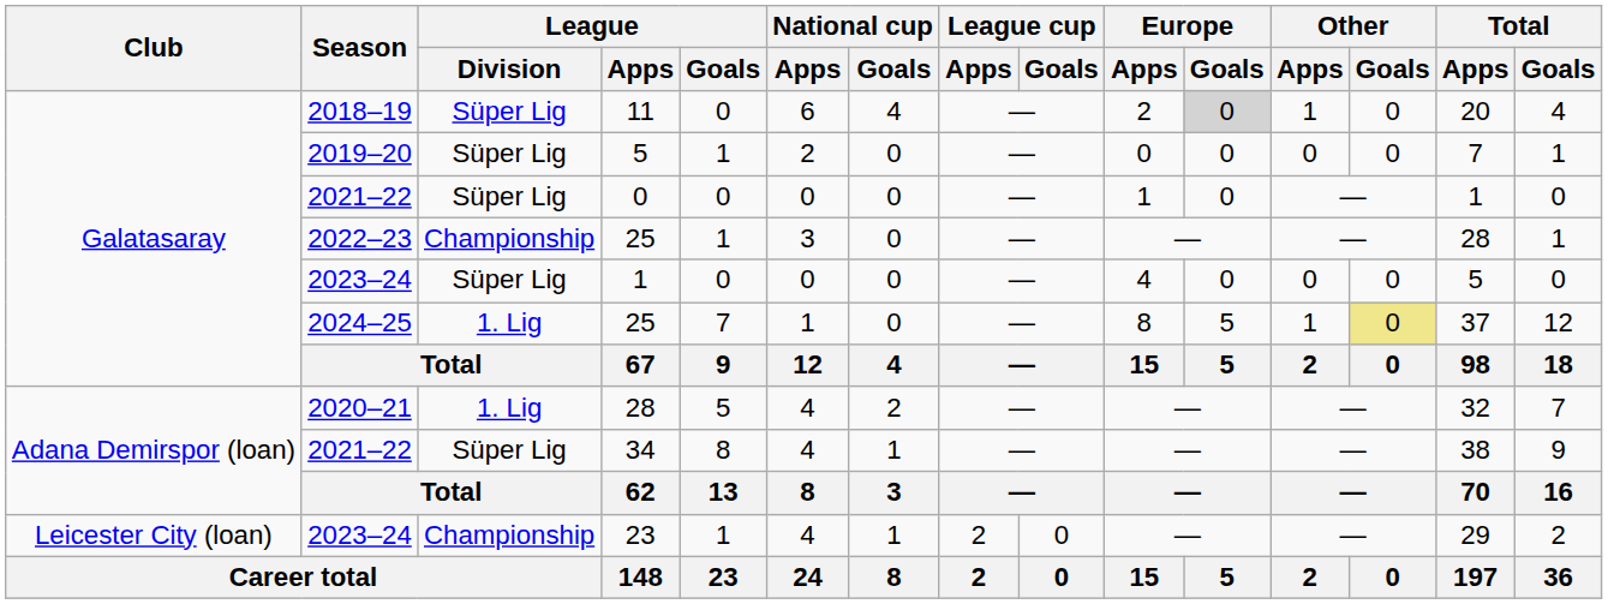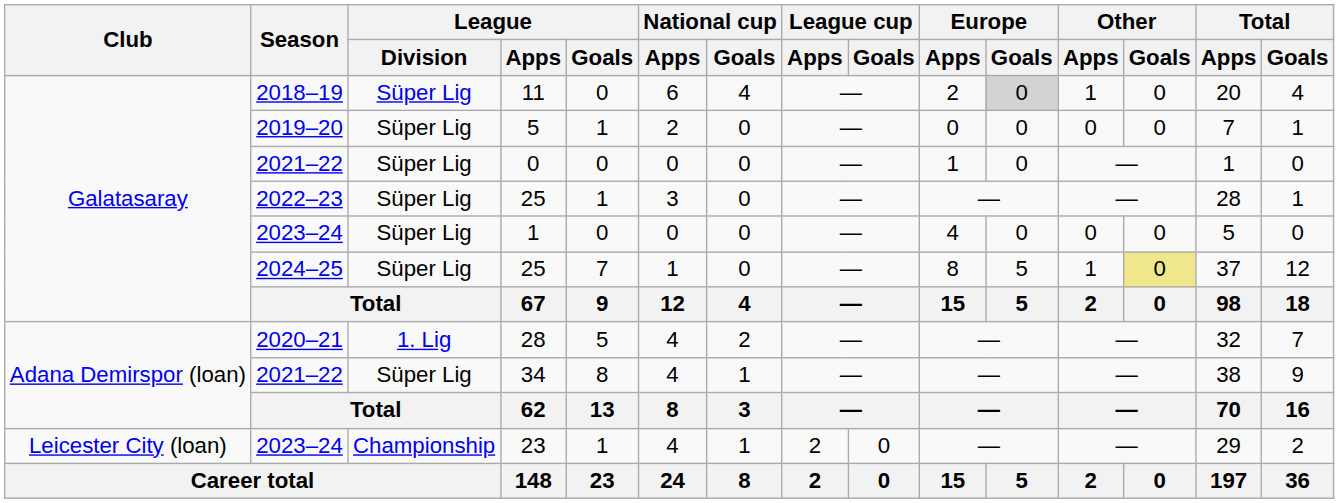2022–23 / 25 | League / Division: Championship -> Süper Lig
2024–25 / 25 | League / Division: 1. Lig -> Süper Lig
